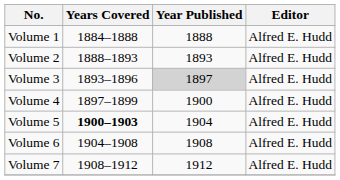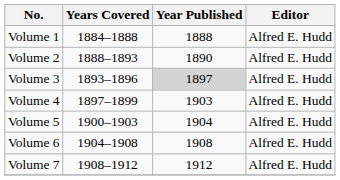Volume 2 | Year Published: 1893 -> 1890
Volume 4 | Year Published: 1900 -> 1903
Volume 5 | Years Covered: bold -> normal
